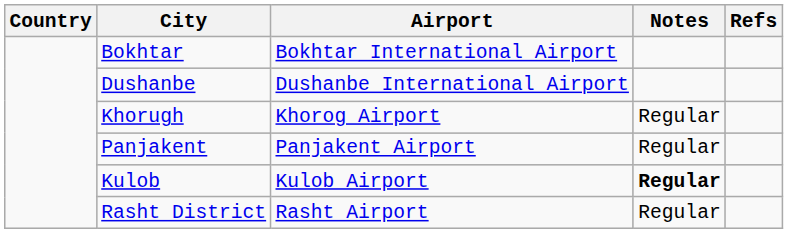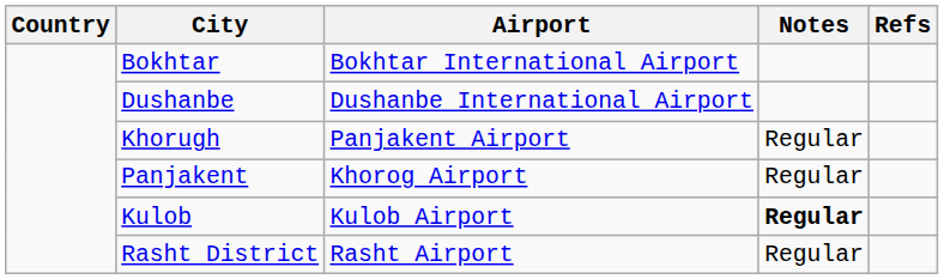Khorugh | Airport: Khorog Airport -> Panjakent Airport
Panjakent | Airport: Panjakent Airport -> Khorog Airport
